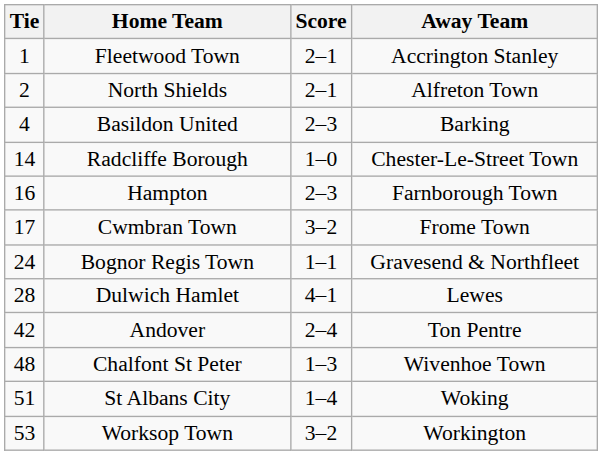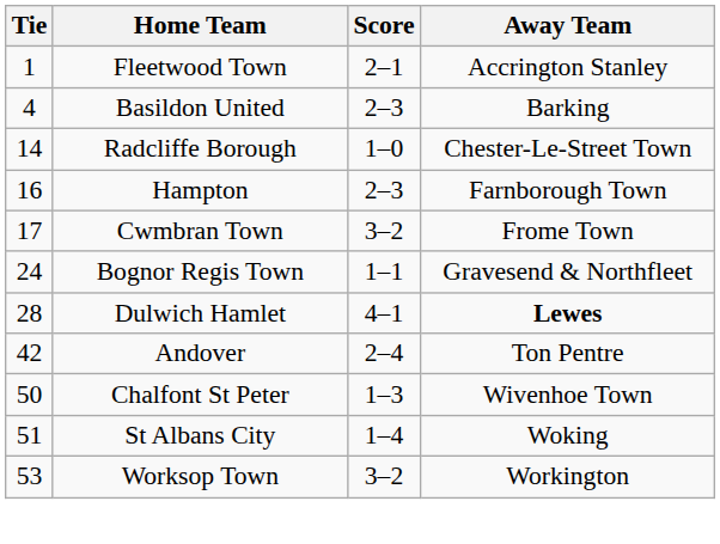- row: 2 | North Shields | 2–1 | Alfreton Town
Dulwich Hamlet | Away Team: normal -> bold
Chalfont St Peter | Tie: 48 -> 50
